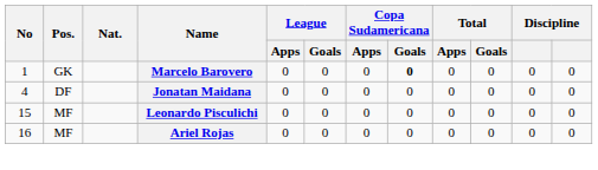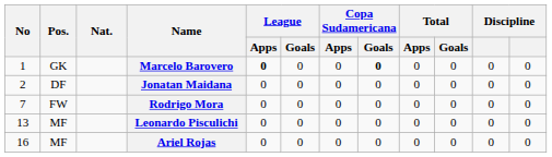Marcelo Barovero | League / Apps: normal -> bold
Jonatan Maidana | No: 4 -> 2
+ row: 7 | FW | Rodrigo Mora | 0 | 0 | 0 | 0 | 0 | 0 | 0 | 0
Leonardo Pisculichi | No: 15 -> 13
